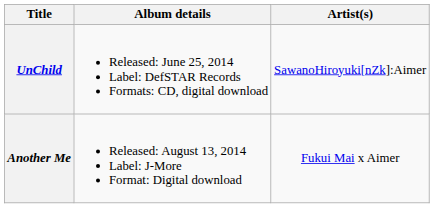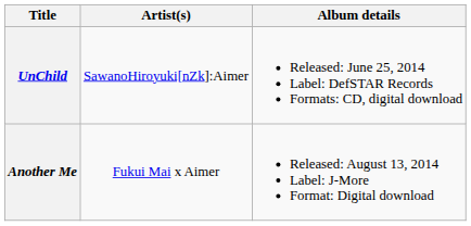columns swapped: Album details <-> Artist(s)
